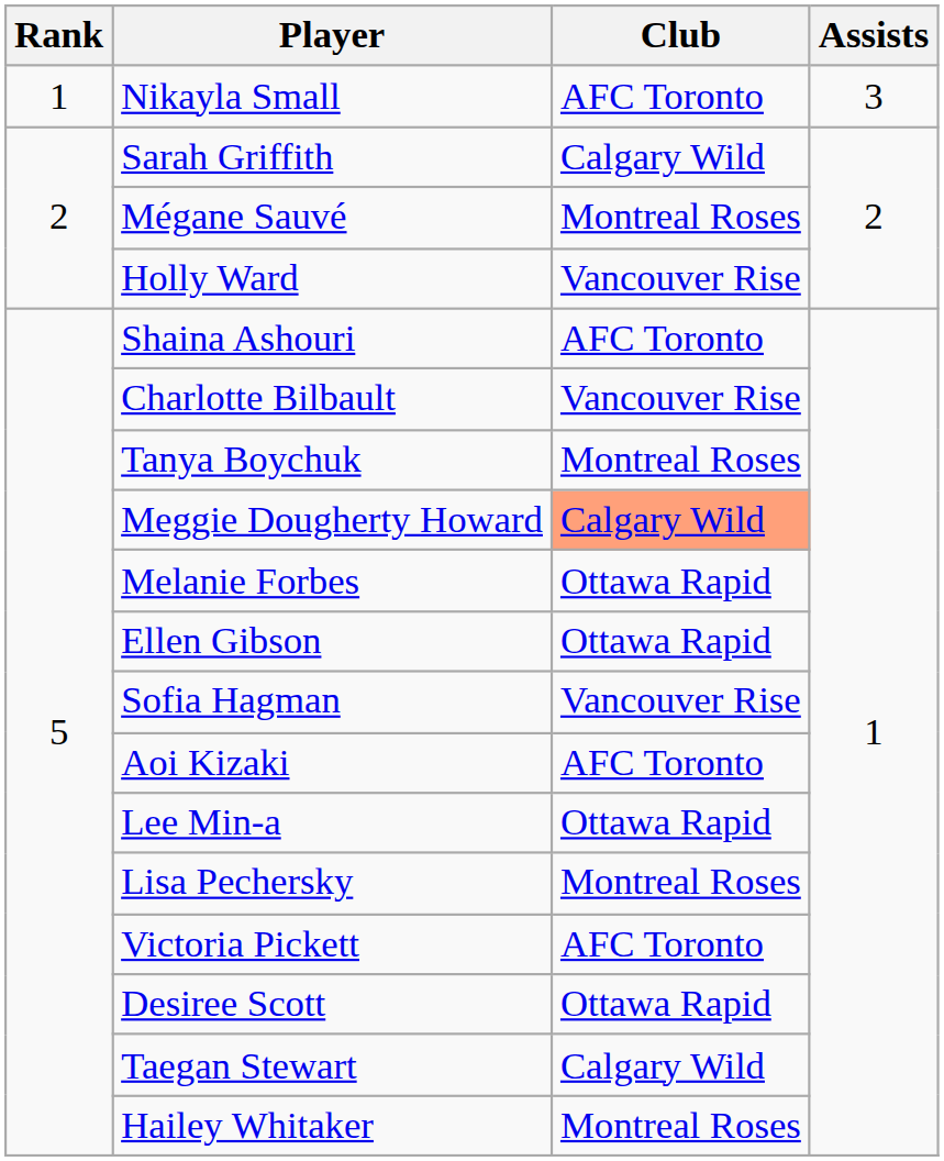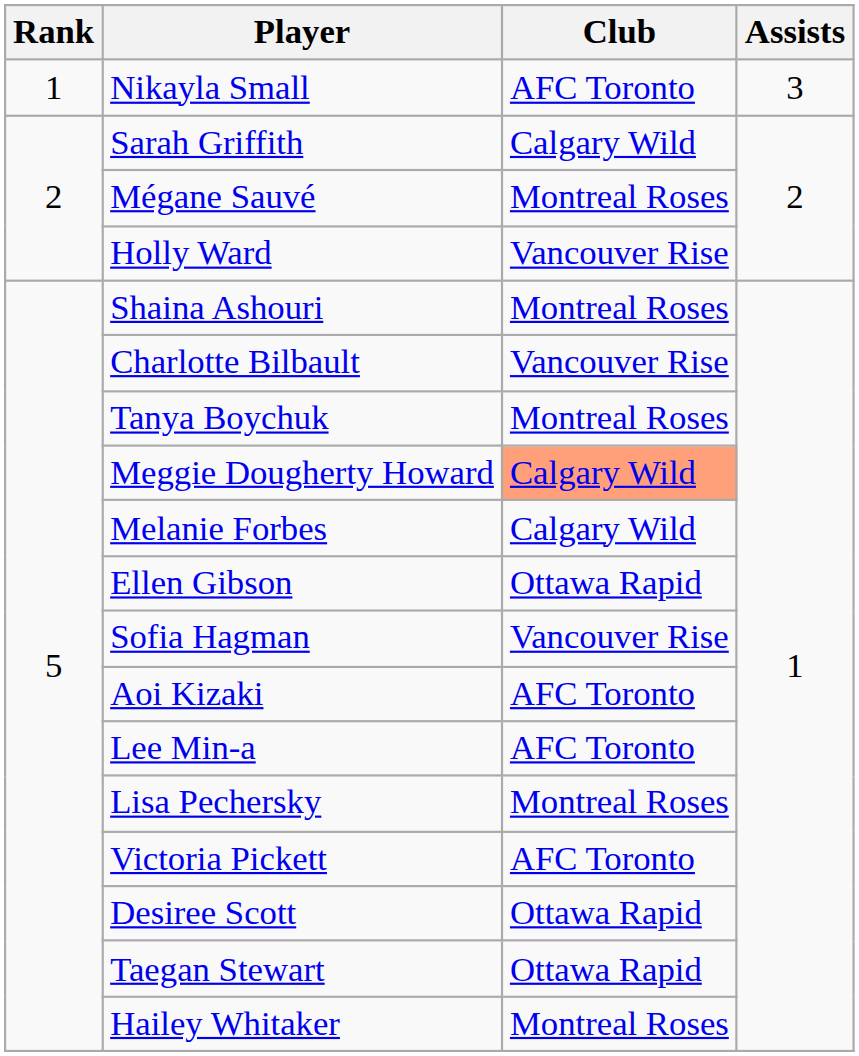Shaina Ashouri | Club: AFC Toronto -> Montreal Roses
Melanie Forbes | Club: Ottawa Rapid -> Calgary Wild
Lee Min-a | Club: Ottawa Rapid -> AFC Toronto
Taegan Stewart | Club: Calgary Wild -> Ottawa Rapid
